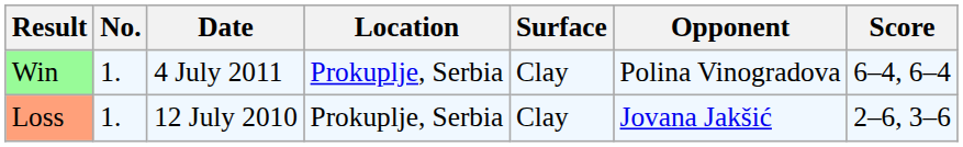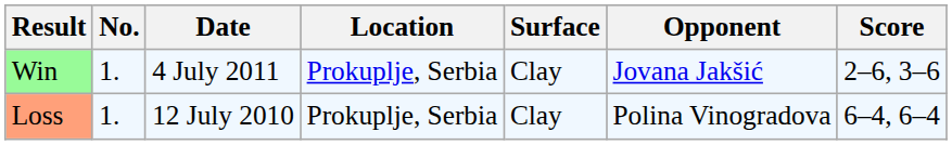Win | Opponent: Polina Vinogradova -> Jovana Jakšić
Win | Score: 6–4, 6–4 -> 2–6, 3–6
Loss | Opponent: Jovana Jakšić -> Polina Vinogradova
Loss | Score: 2–6, 3–6 -> 6–4, 6–4
